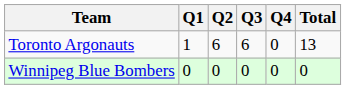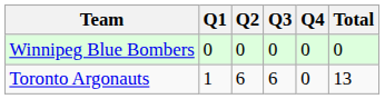rows swapped: Winnipeg Blue Bombers <-> Toronto Argonauts
